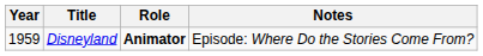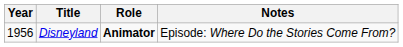Disneyland | Year: 1959 -> 1956
